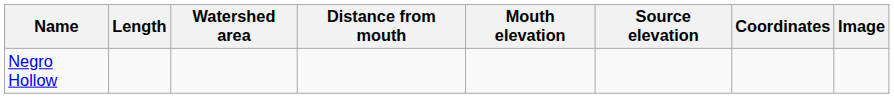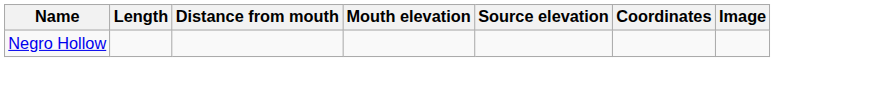- column: Watershed area
